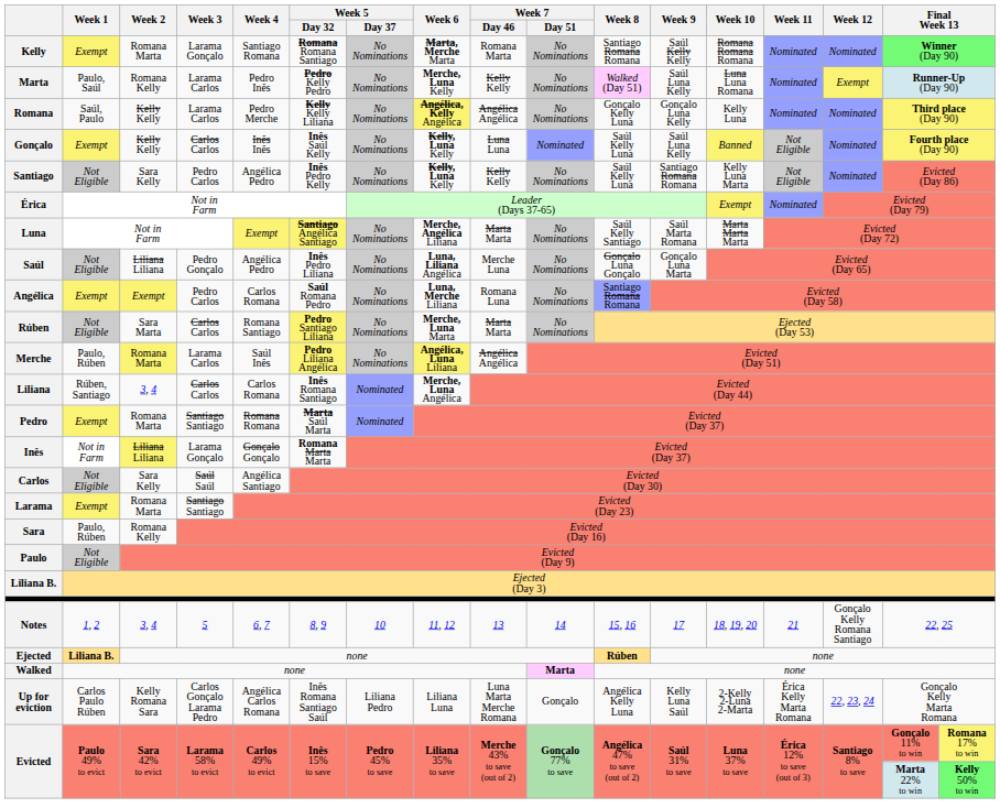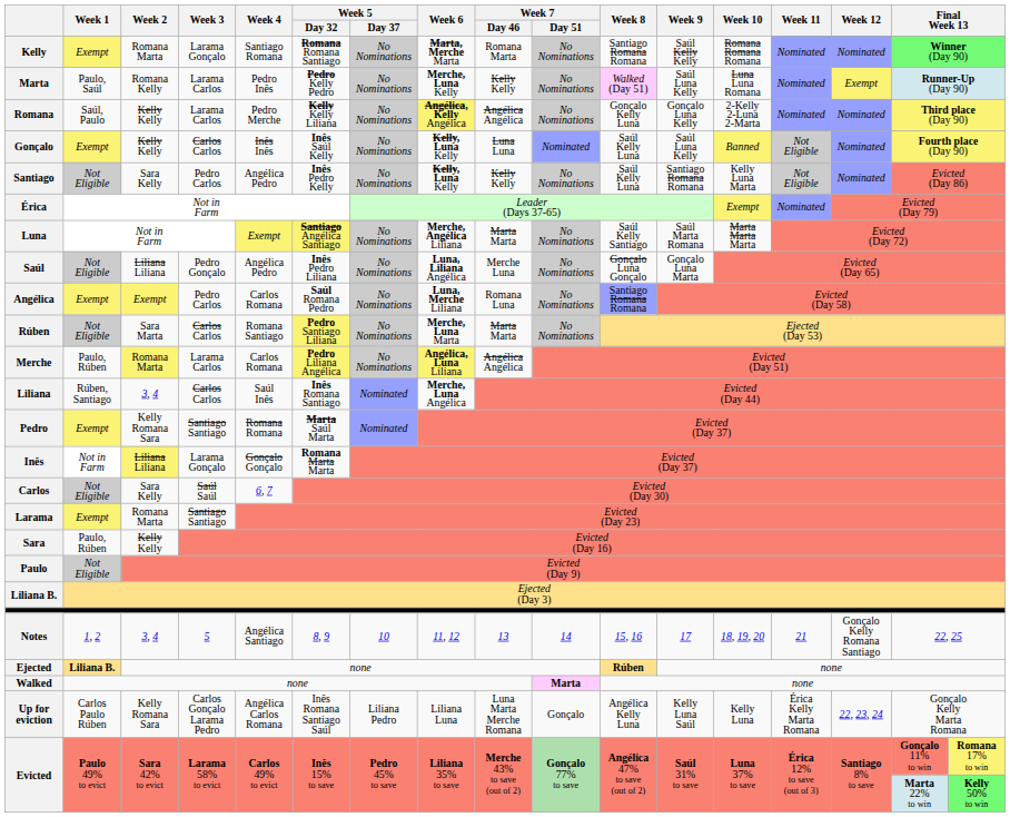Romana | Week 10: Kelly Luna -> 2-Kelly 2-Luna 2-Marta
Merche | Week 4: Saúl Inês -> Carlos Romana
Liliana | Week 4: Carlos Romana -> Saúl Inês
Pedro | Week 2: Romana Marta -> Kelly Romana Sara
Carlos | Week 4: Angélica Santiago -> 6, 7
Sara | Week 2: Romana Kelly -> Kelly Kelly
Notes | Week 4: 6, 7 -> Angélica Santiago
Up for eviction | Week 10: 2-Kelly 2-Luna 2-Marta -> Kelly Luna
